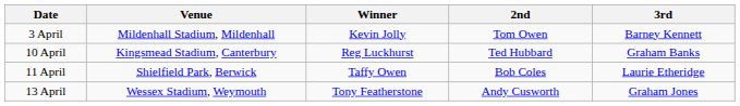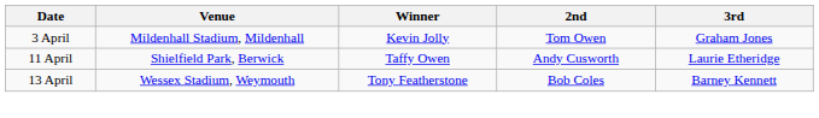3 April | 3rd: Barney Kennett -> Graham Jones
- row: 10 April | Kingsmead Stadium, Canterbury | Reg Luckhurst | Ted Hubbard | Graham Banks
11 April | 2nd: Bob Coles -> Andy Cusworth
13 April | 2nd: Andy Cusworth -> Bob Coles
13 April | 3rd: Graham Jones -> Barney Kennett
